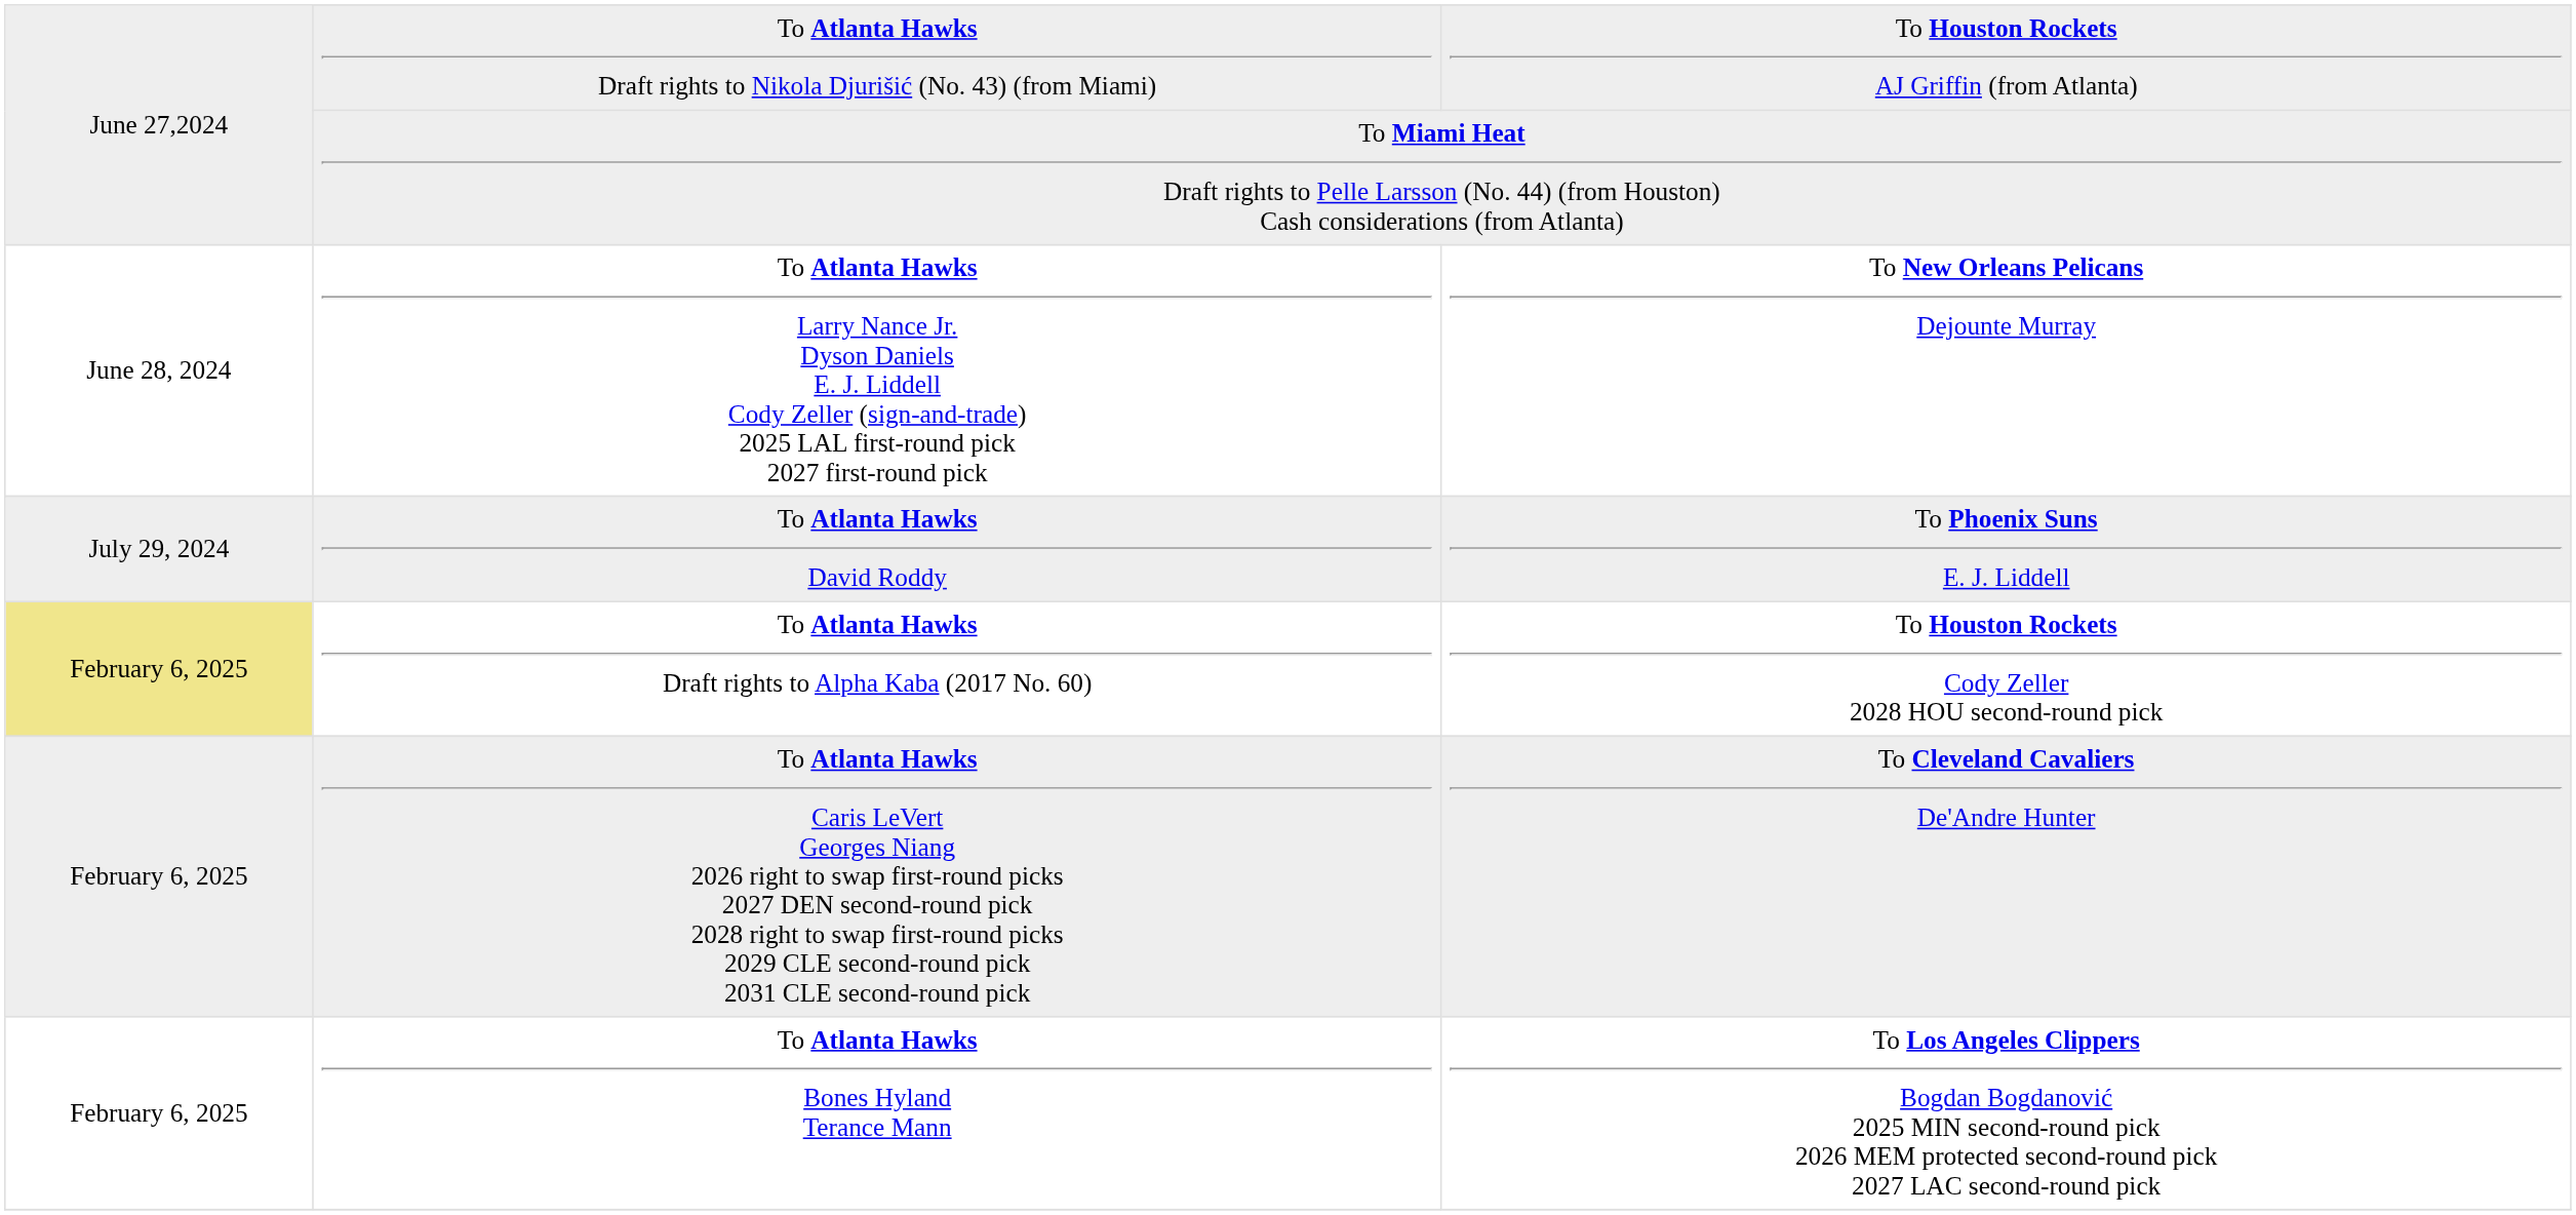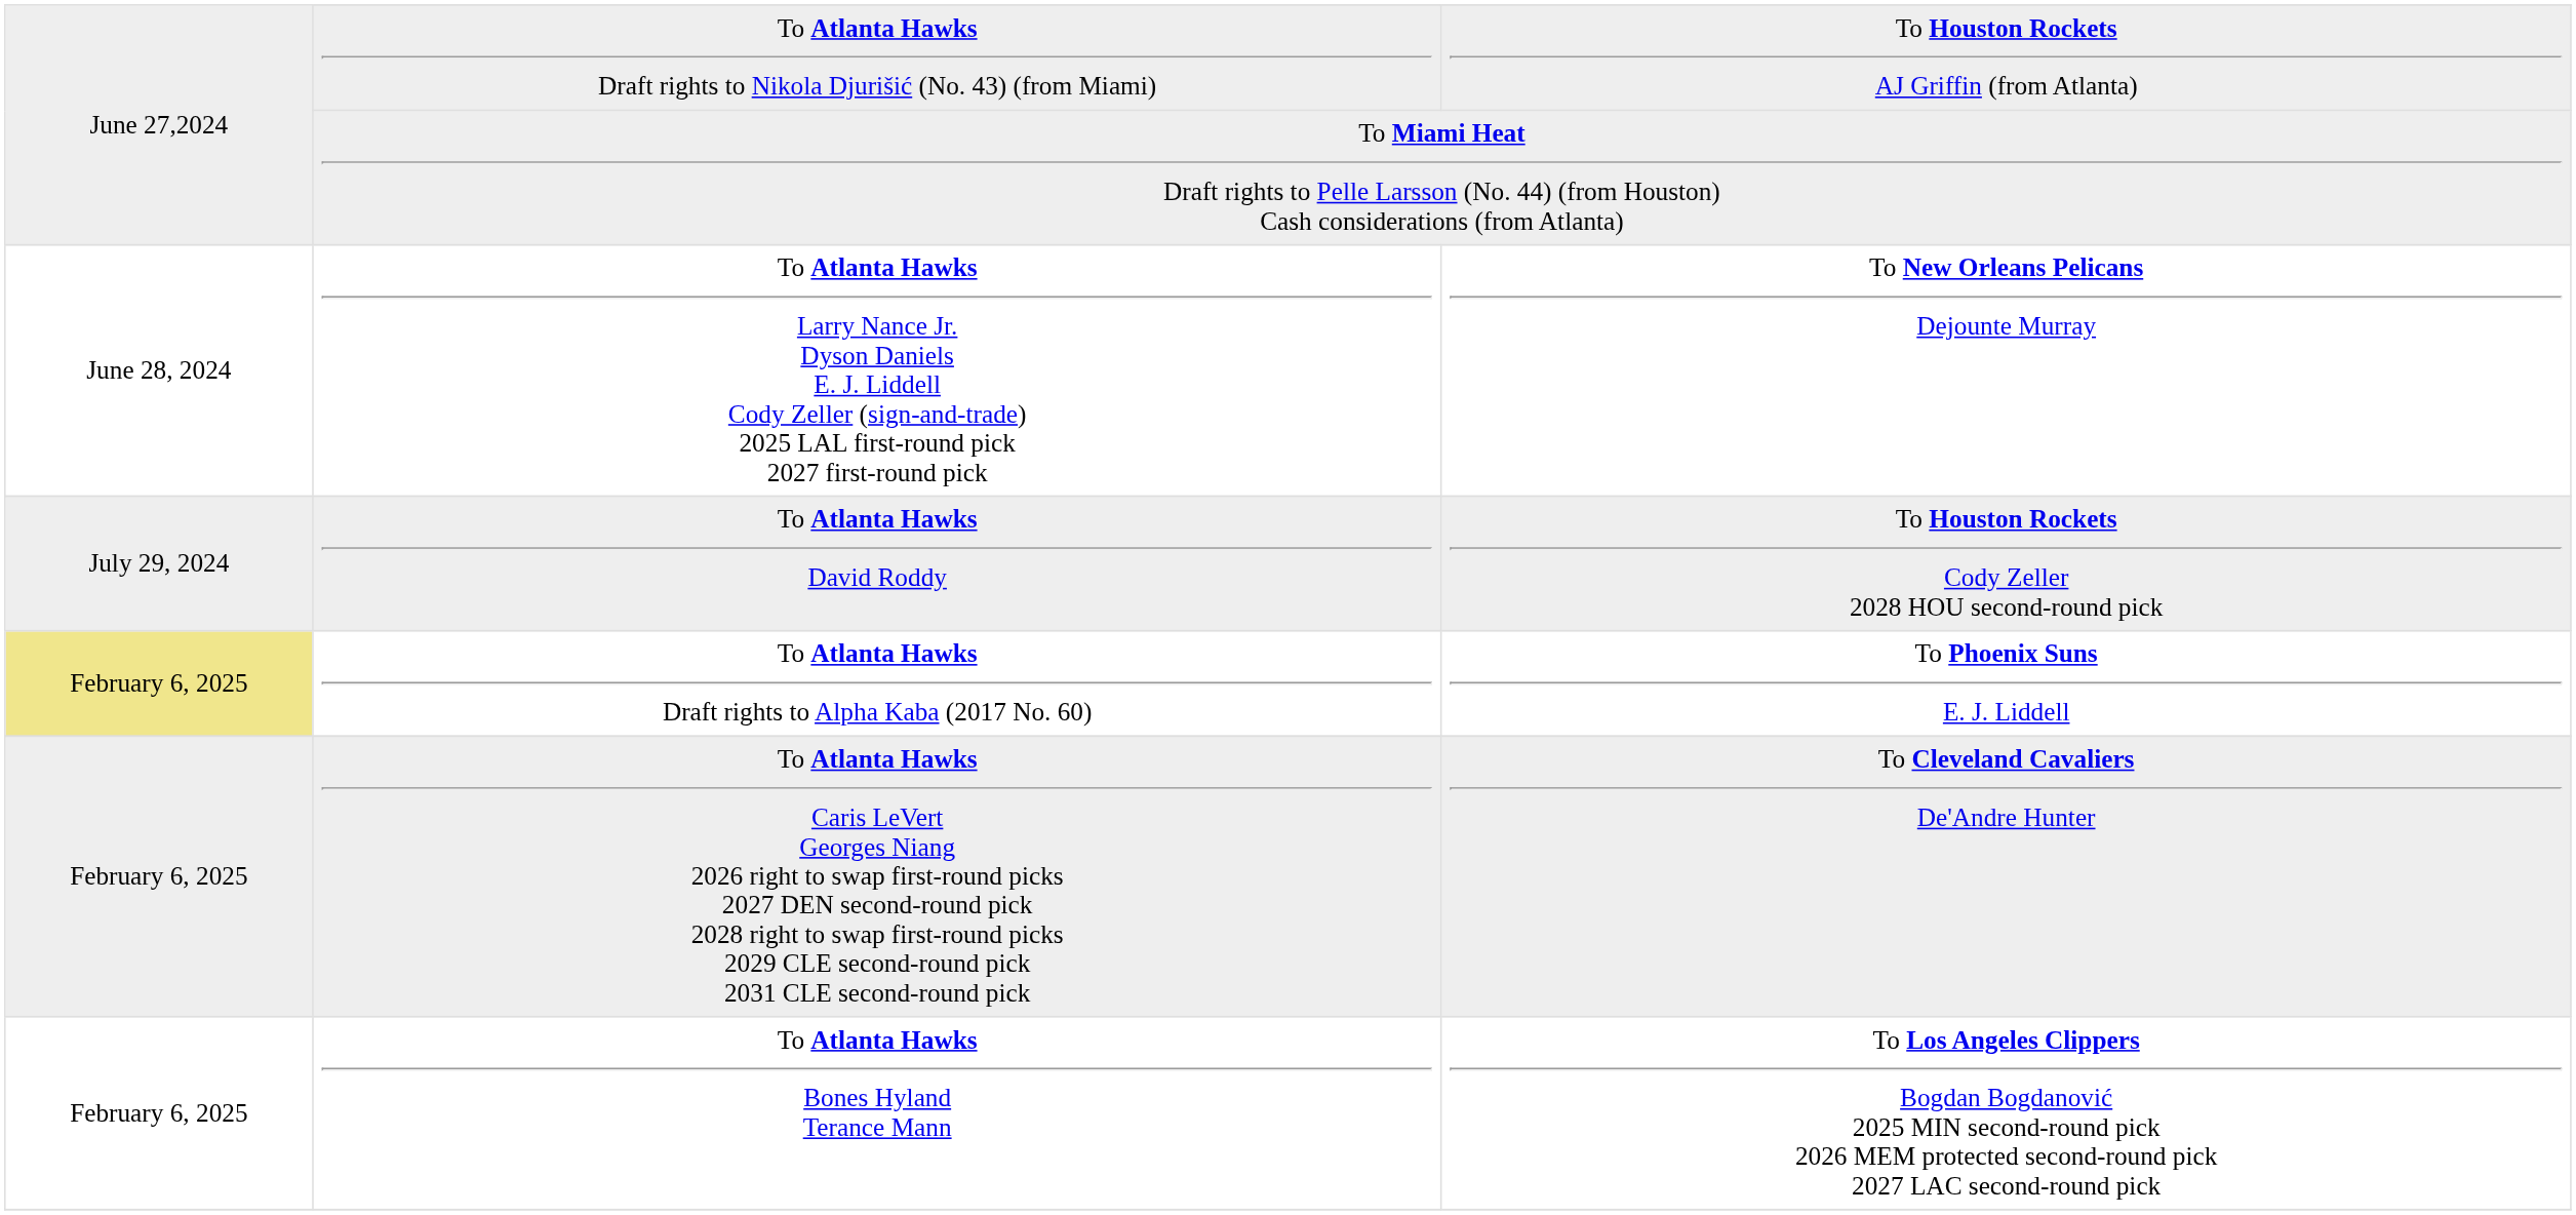To Atlanta Hawks David Roddy | column 3: To Phoenix Suns E. J. Liddell -> To Houston Rockets Cody Zeller 2028 HOU second-round pick
To Atlanta Hawks Draft rights to Alpha Kaba (2017 No. 60) | column 3: To Houston Rockets Cody Zeller 2028 HOU second-round pick -> To Phoenix Suns E. J. Liddell
